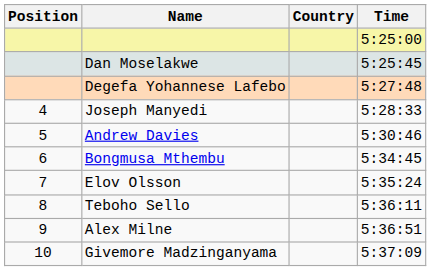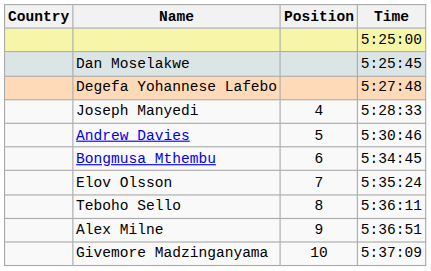columns swapped: Position <-> Country
